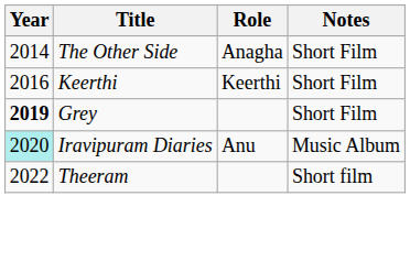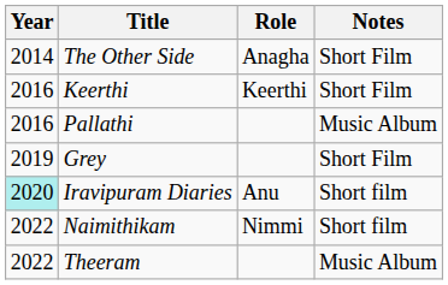+ row: 2016 | Pallathi | Music Album
Grey | Year: bold -> normal
Iravipuram Diaries | Notes: Music Album -> Short film
+ row: 2022 | Naimithikam | Nimmi | Short film
Theeram | Notes: Short film -> Music Album
